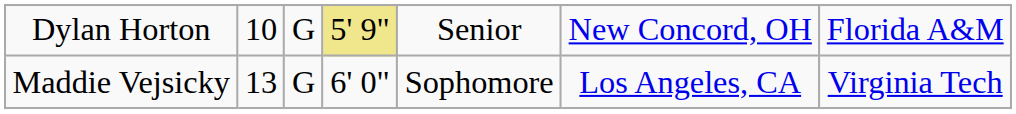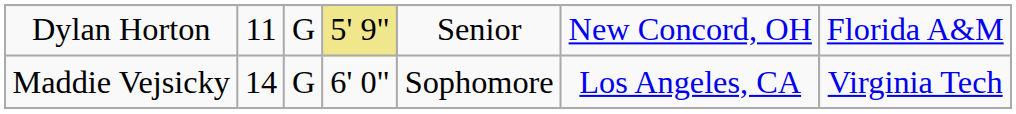Dylan Horton | column 2: 10 -> 11
Maddie Vejsicky | column 2: 13 -> 14
